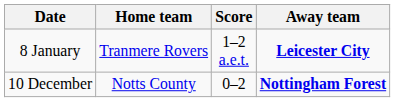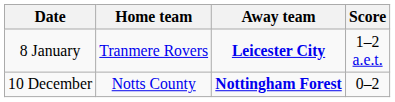columns swapped: Score <-> Away team
